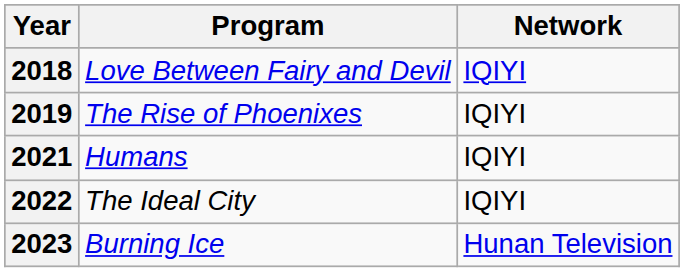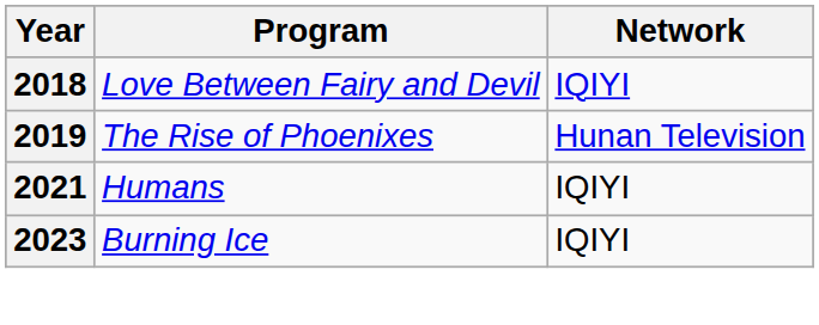2019 | Network: IQIYI -> Hunan Television
- row: 2022 | The Ideal City | IQIYI
2023 | Network: Hunan Television -> IQIYI
